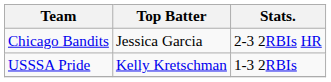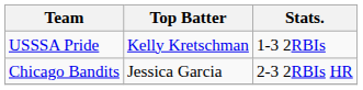rows swapped: USSSA Pride <-> Chicago Bandits
